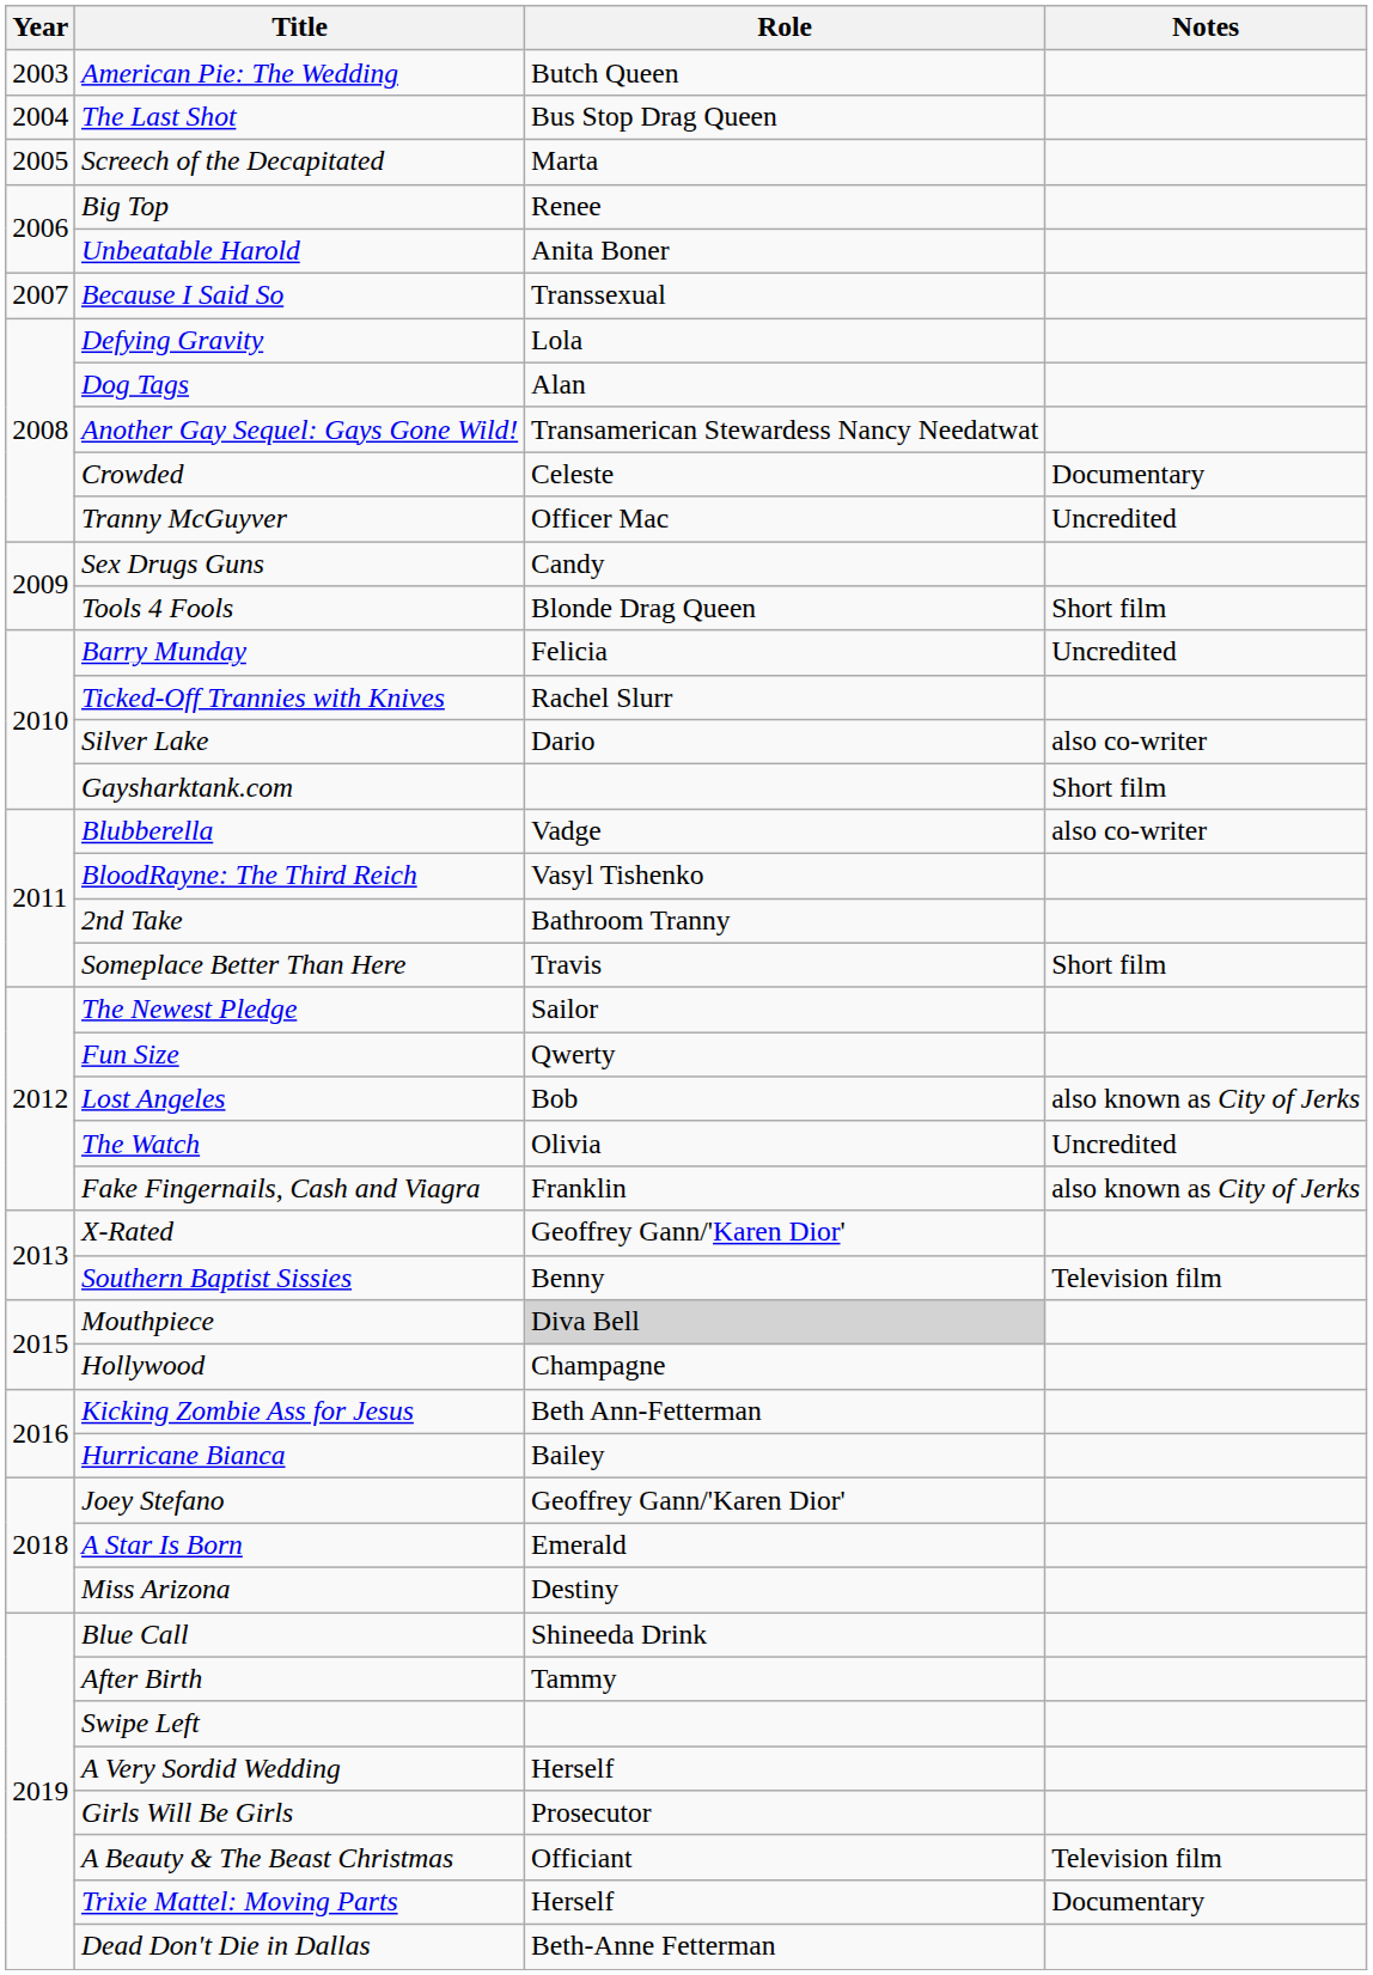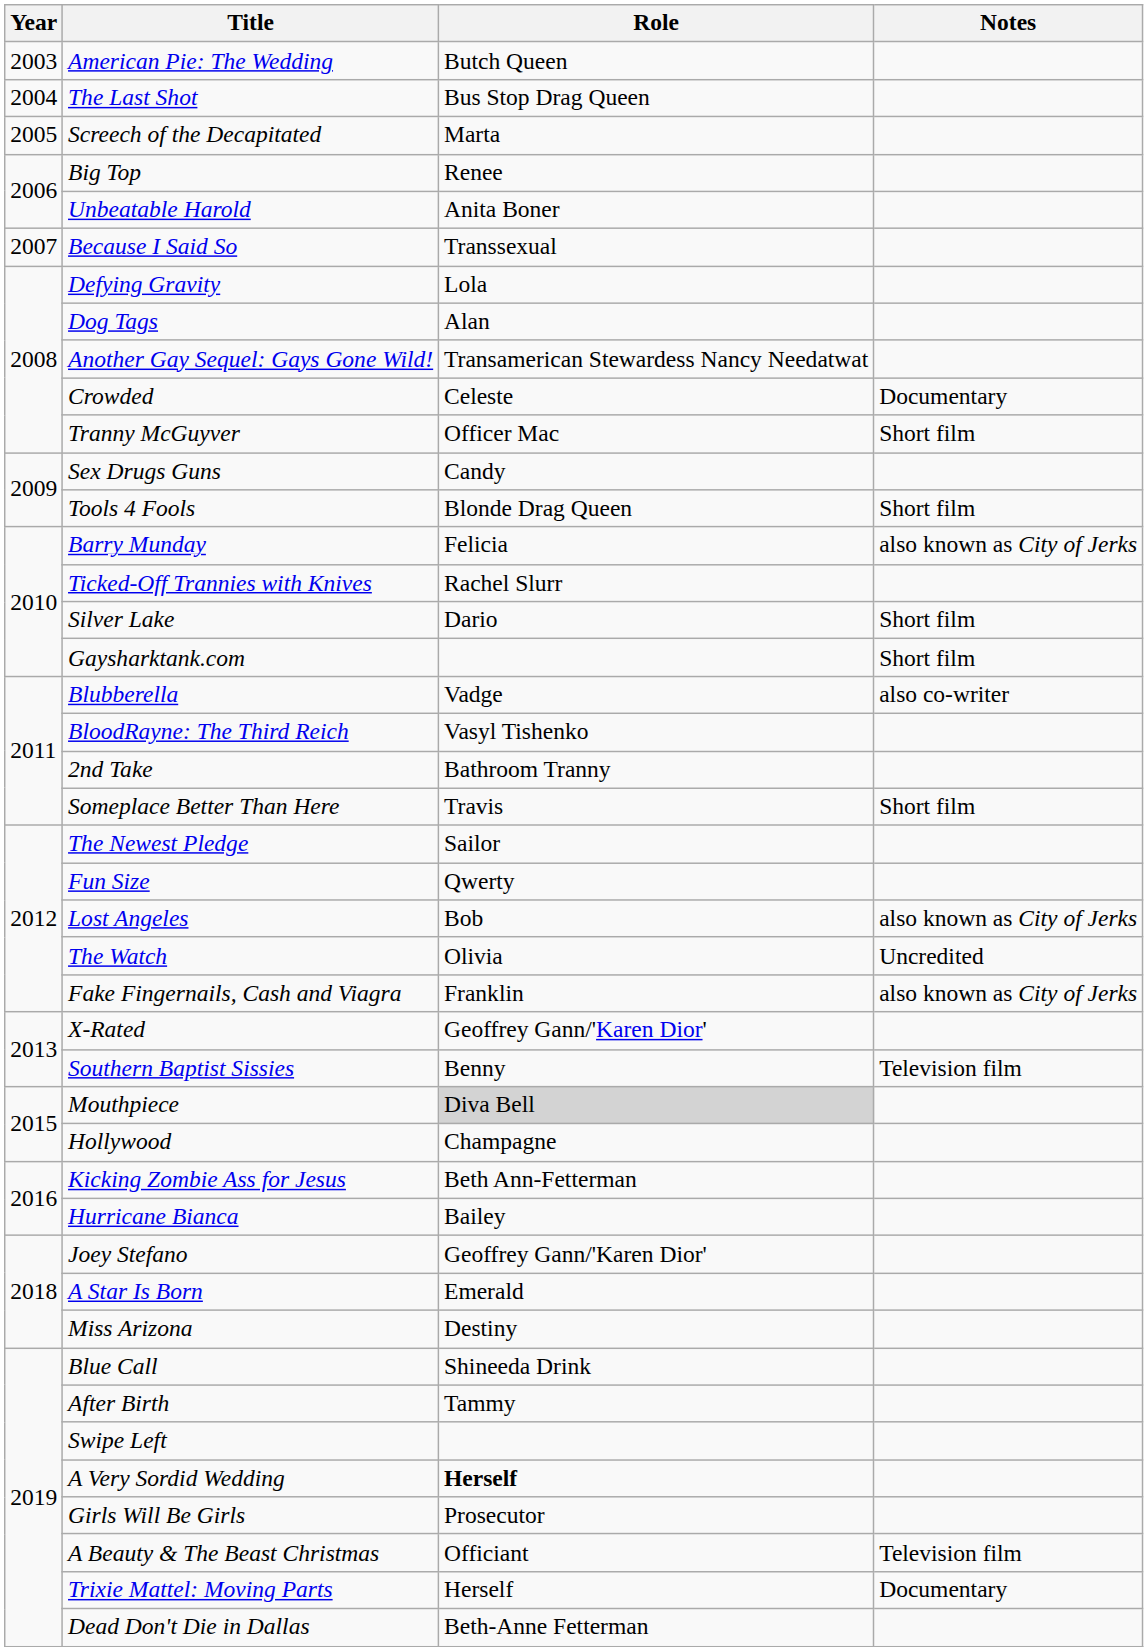Tranny McGuyver | Notes: Uncredited -> Short film
Barry Munday | Notes: Uncredited -> also known as City of Jerks
Silver Lake | Notes: also co-writer -> Short film
A Very Sordid Wedding | Role: normal -> bold
